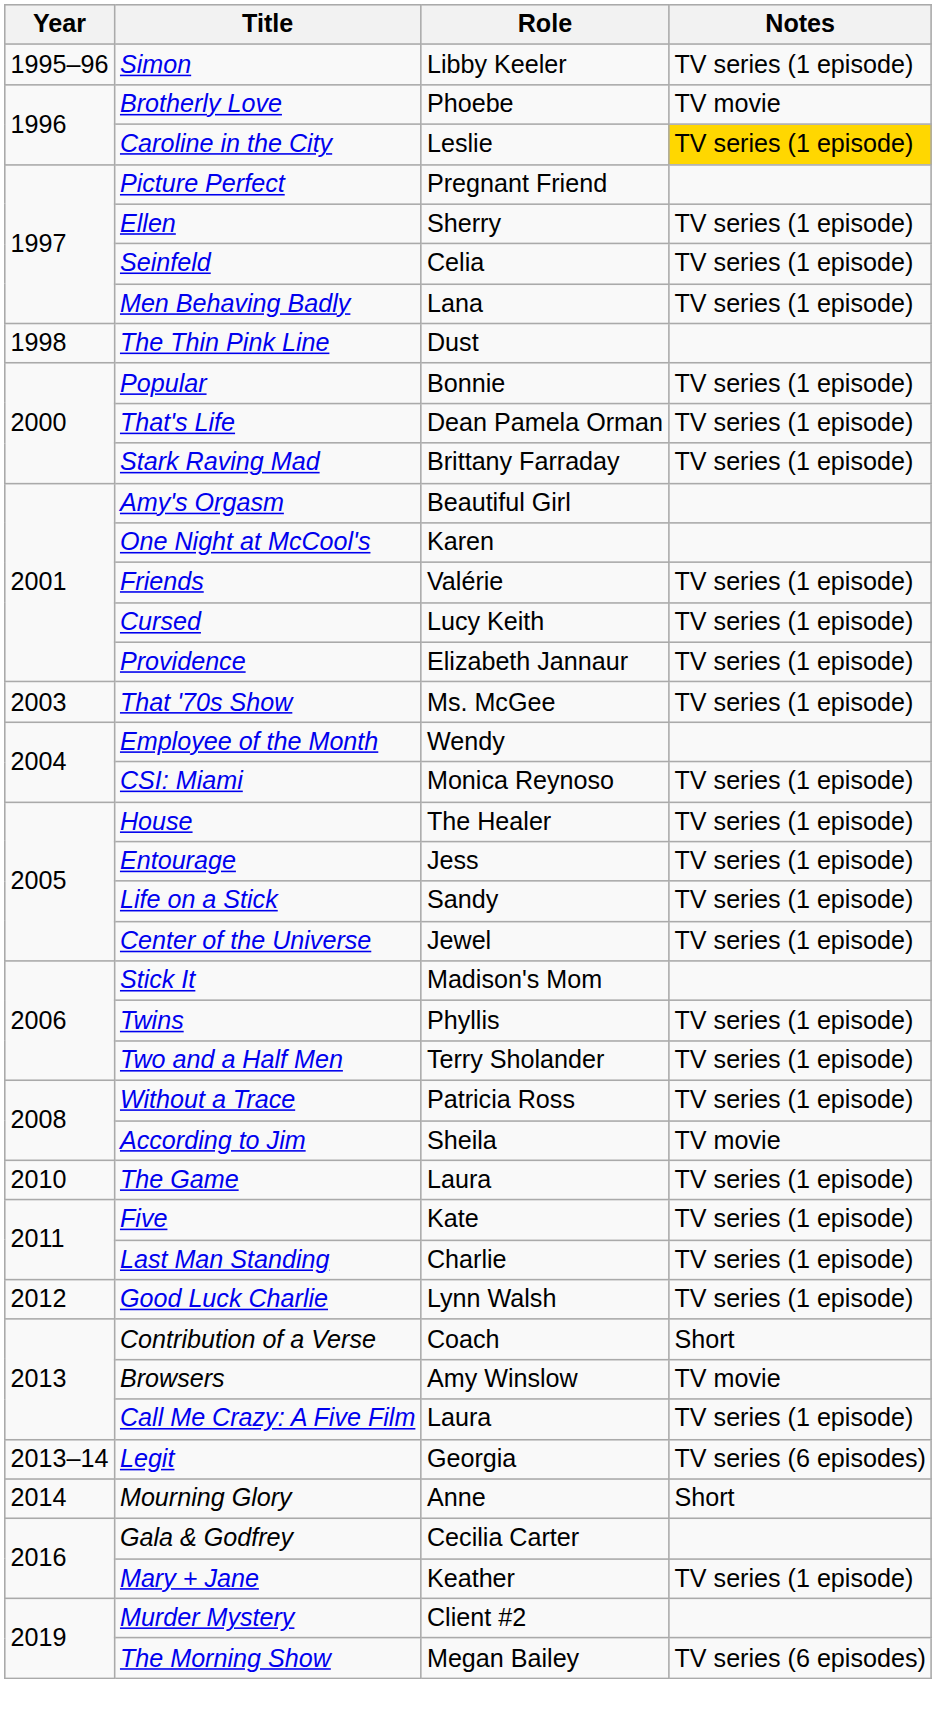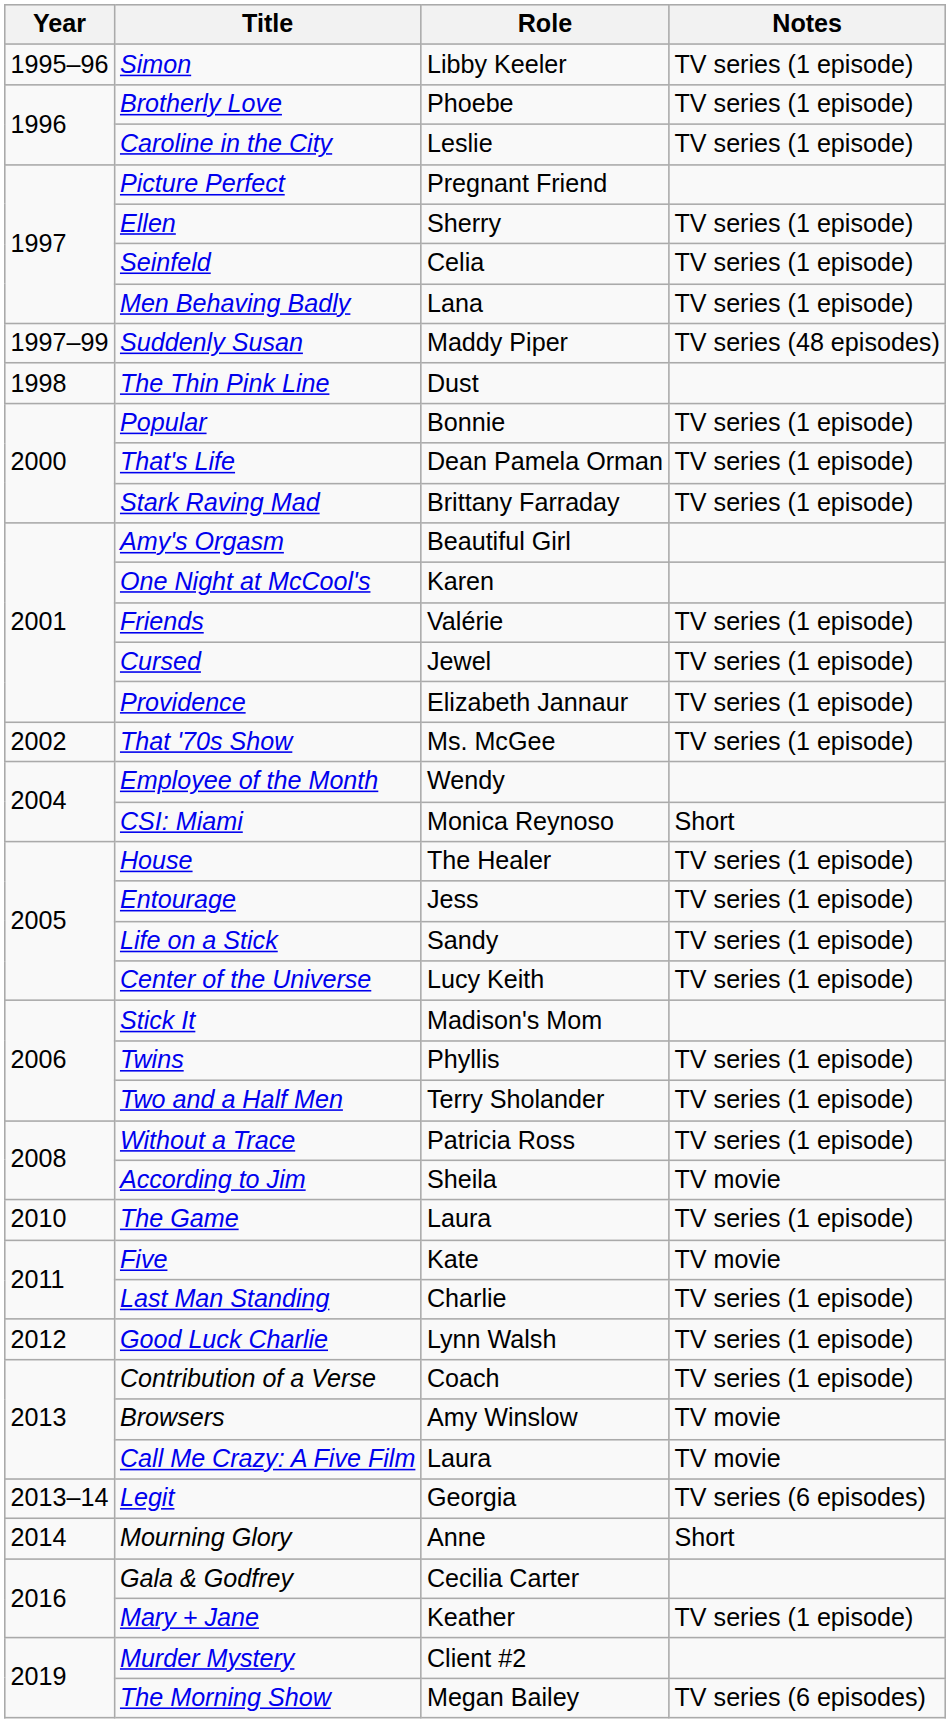Brotherly Love | Notes: TV movie -> TV series (1 episode)
Caroline in the City | Notes: gold background -> no background
+ row: 1997–99 | Suddenly Susan | Maddy Piper | TV series (48 episodes)
Cursed | Role: Lucy Keith -> Jewel
That '70s Show | Year: 2003 -> 2002
CSI: Miami | Notes: TV series (1 episode) -> Short
Center of the Universe | Role: Jewel -> Lucy Keith
Five | Notes: TV series (1 episode) -> TV movie
Contribution of a Verse | Notes: Short -> TV series (1 episode)
Call Me Crazy: A Five Film | Notes: TV series (1 episode) -> TV movie
